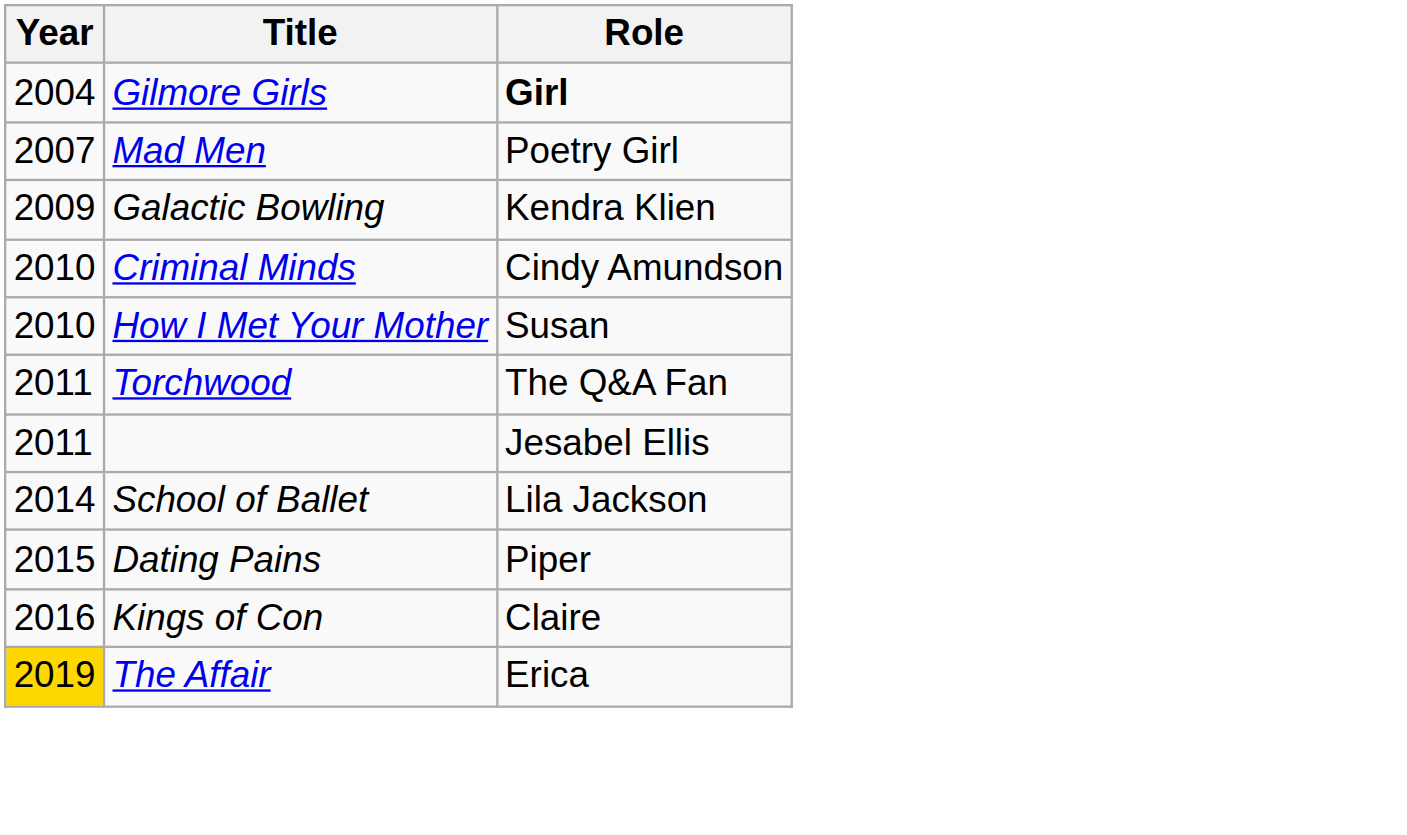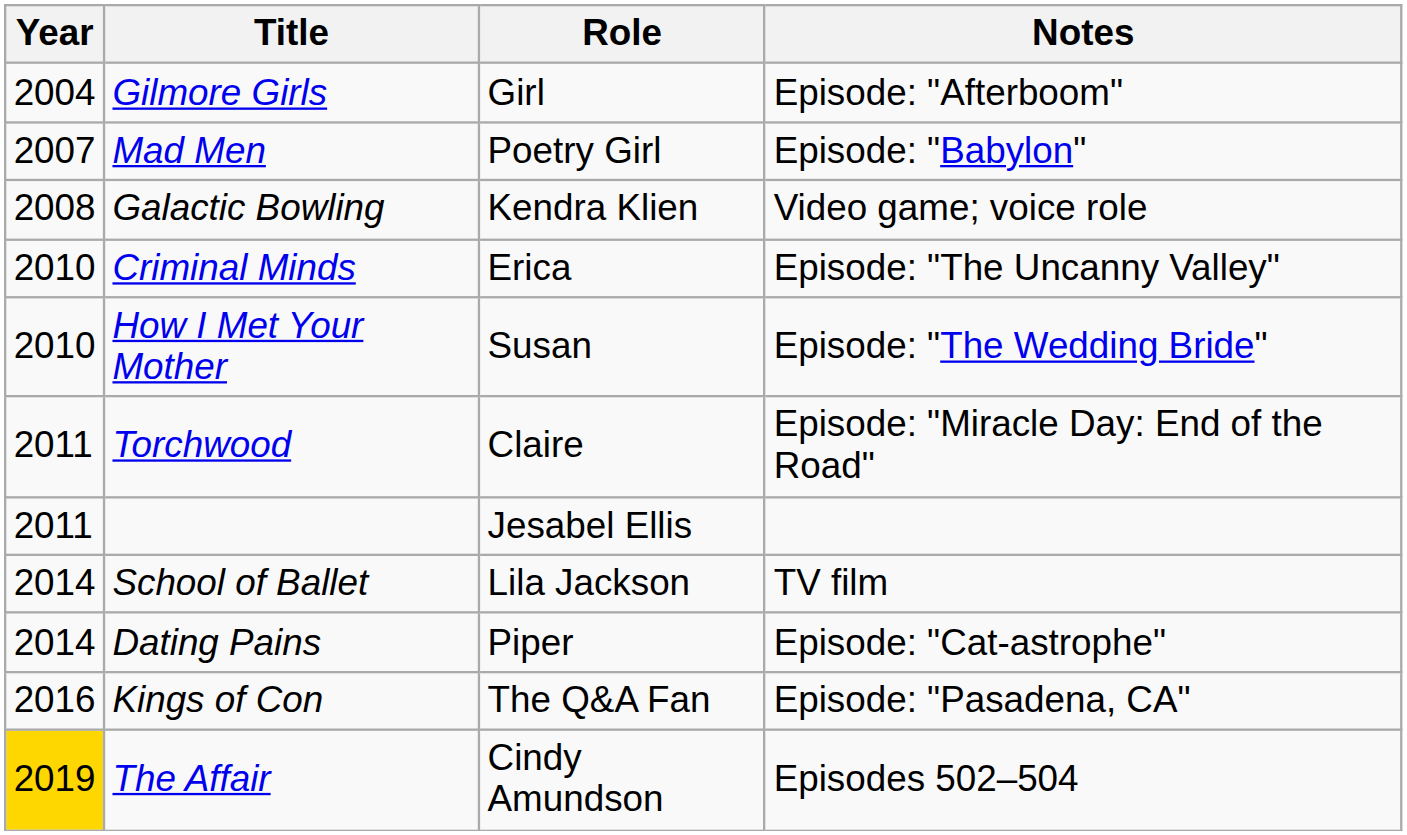+ column: Notes | Episode: "Afterboom" | Episode: "Babylon" | Video game; voice role | Episode: "The Uncanny Valley" | Episode: "The Wedding Bride" | Episode: "Miracle Day: End of the Road" | TV film | Episode: "Cat-astrophe" | Episode: "Pasadena, CA" | Episodes 502–504
Gilmore Girls | Role: bold -> normal
Galactic Bowling | Year: 2009 -> 2008
Criminal Minds | Role: Cindy Amundson -> Erica
Torchwood | Role: The Q&A Fan -> Claire
Dating Pains | Year: 2015 -> 2014
Kings of Con | Role: Claire -> The Q&A Fan
The Affair | Role: Erica -> Cindy Amundson
